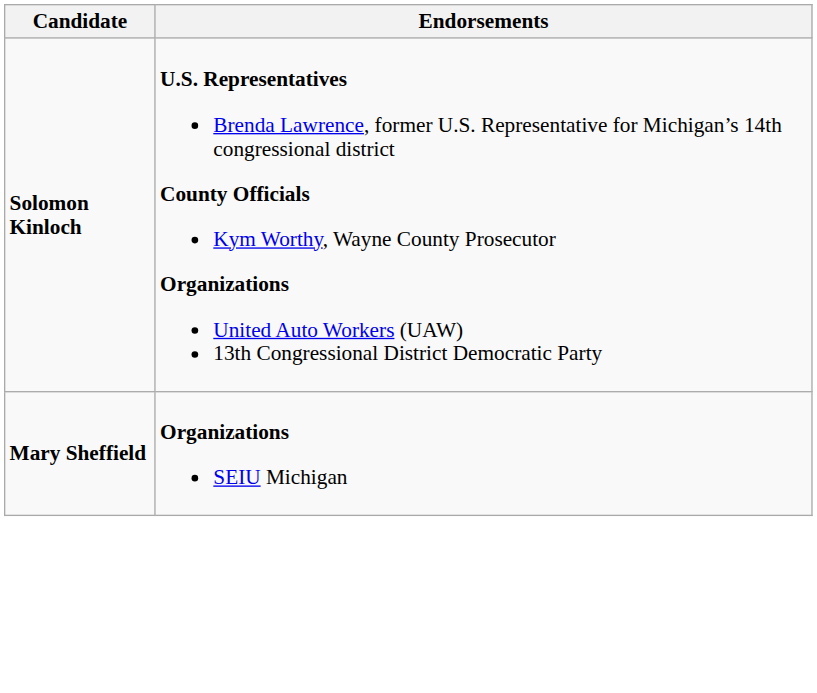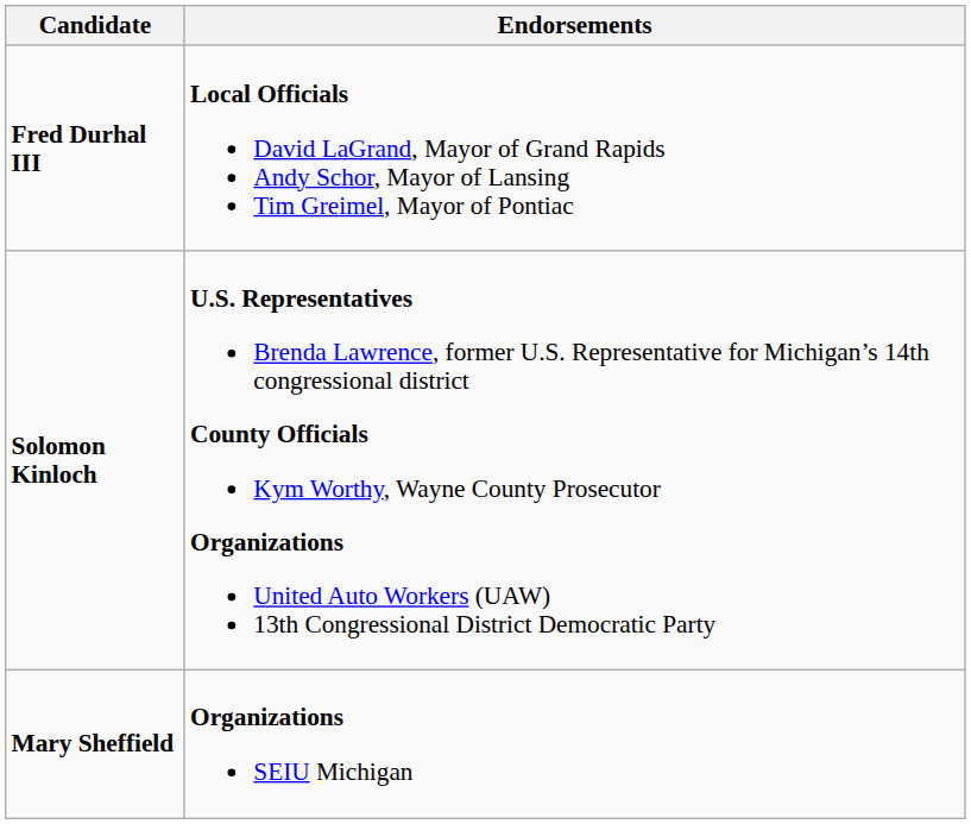+ row: Fred Durhal III | Local Officials David LaGrand, Mayor of Grand Rapids Andy Schor, Mayor of Lansing Tim Greimel, Mayor of Pontiac
